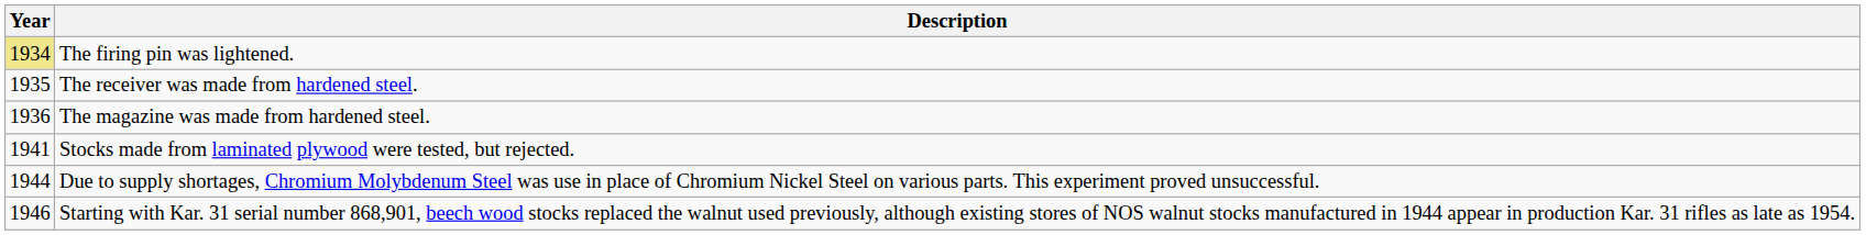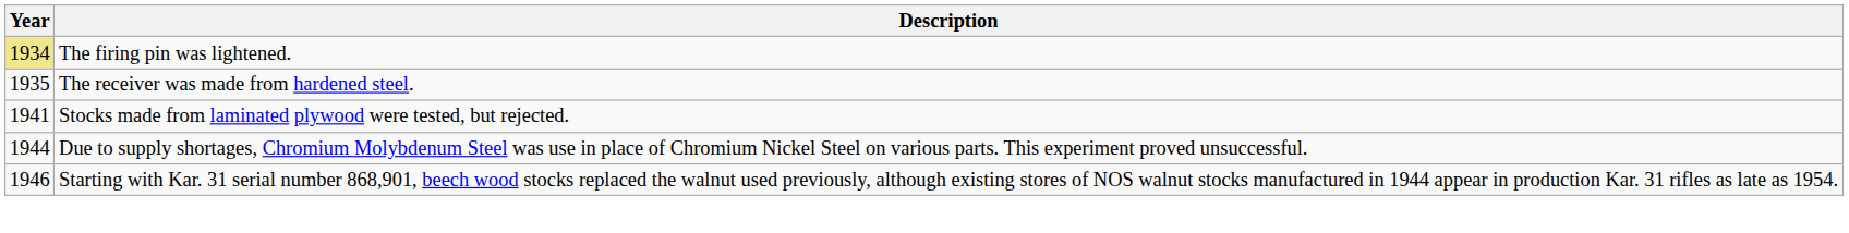- row: 1936 | The magazine was made from hardened steel.
